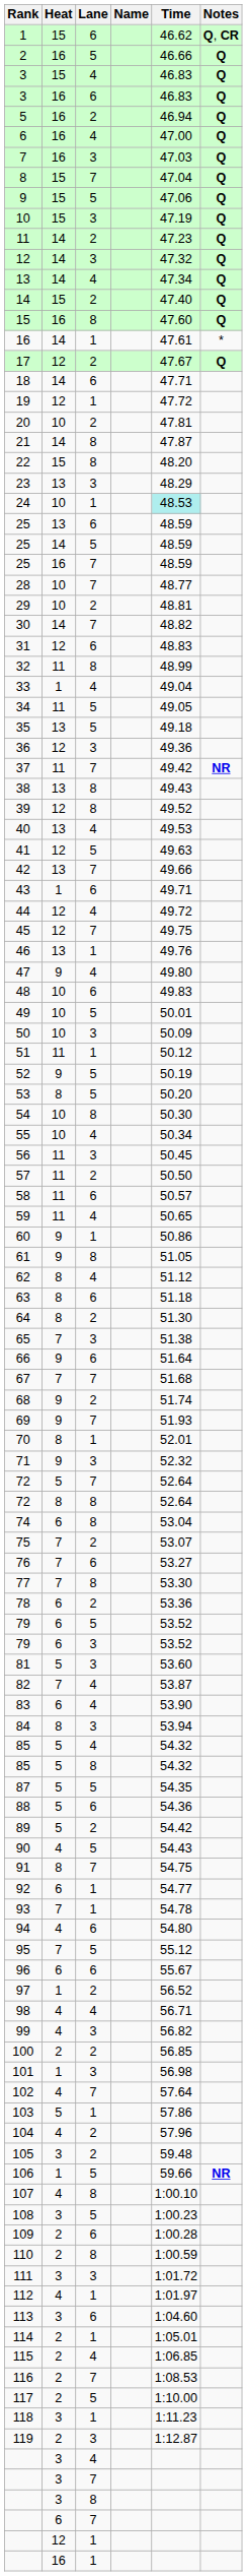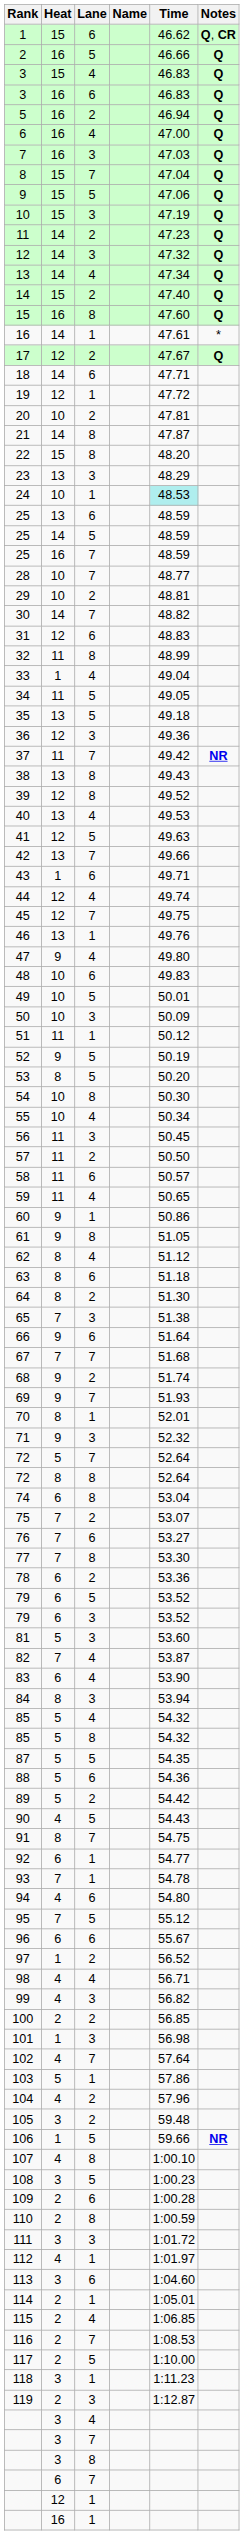44 | Time: 49.72 -> 49.74
